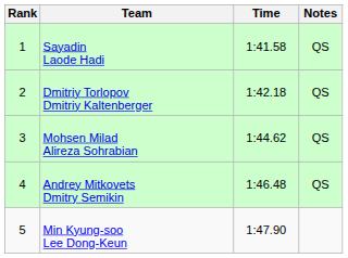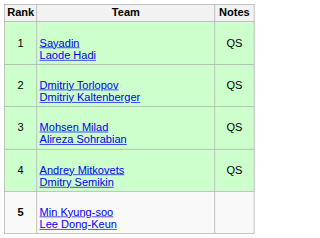- column: Time | 1:41.58 | 1:42.18 | 1:44.62 | 1:46.48 | 1:47.90
Min Kyung-soo Lee Dong-Keun | Rank: normal -> bold
